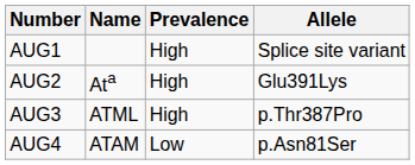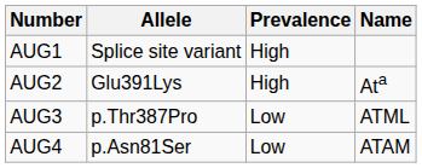columns swapped: Name <-> Allele
AUG3 | Prevalence: High -> Low
